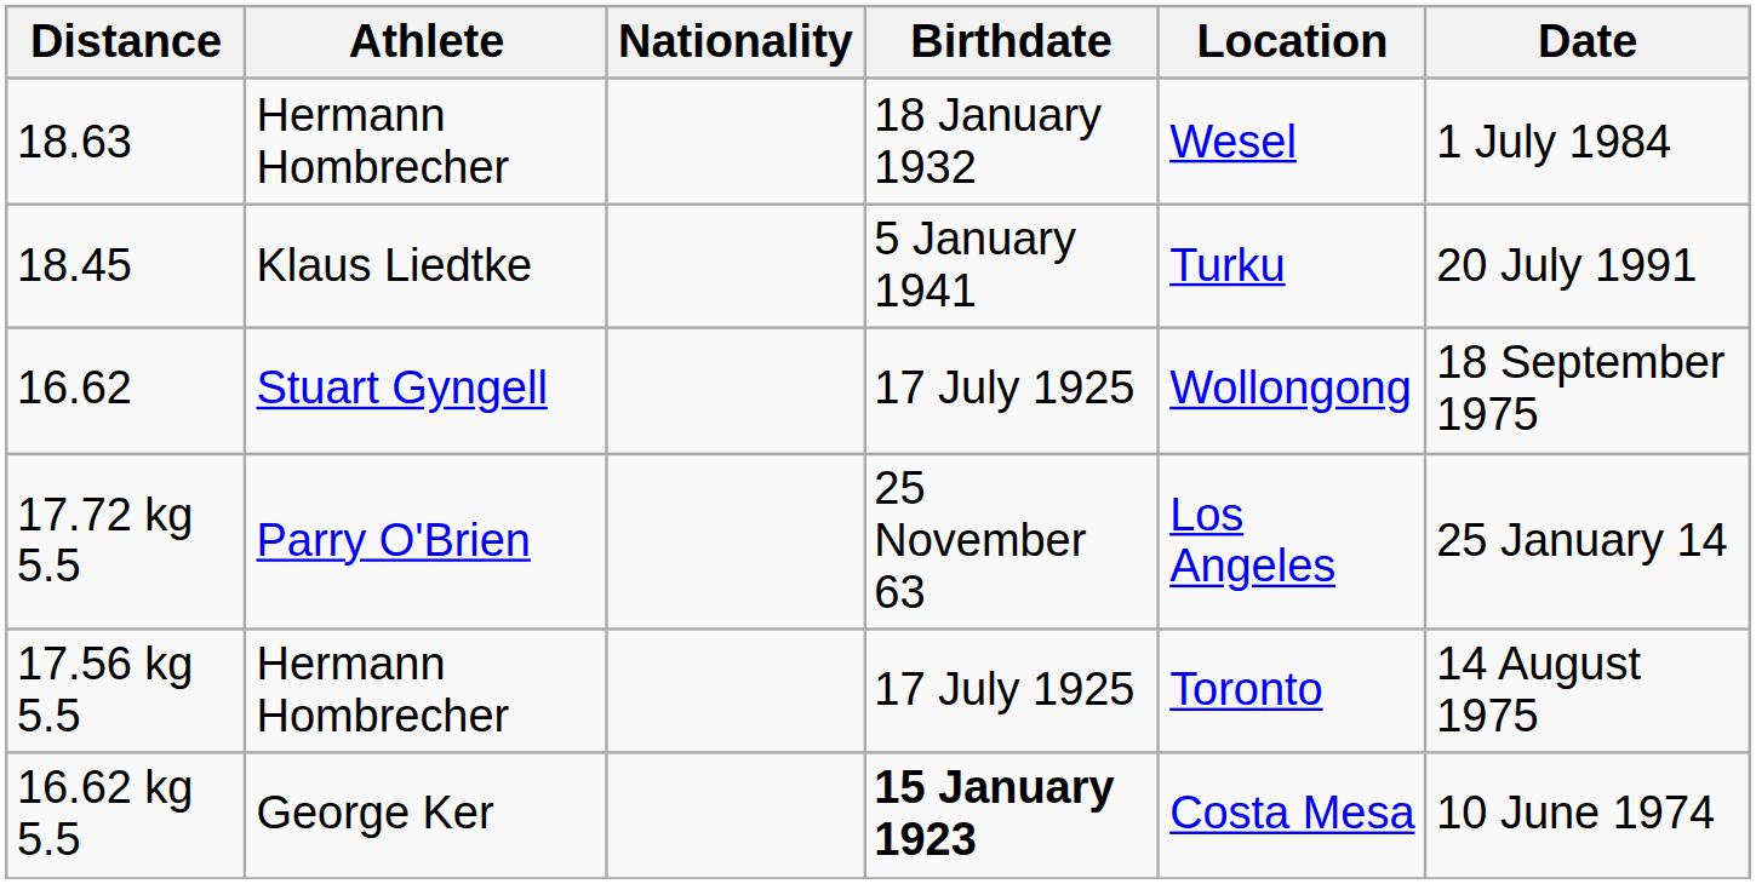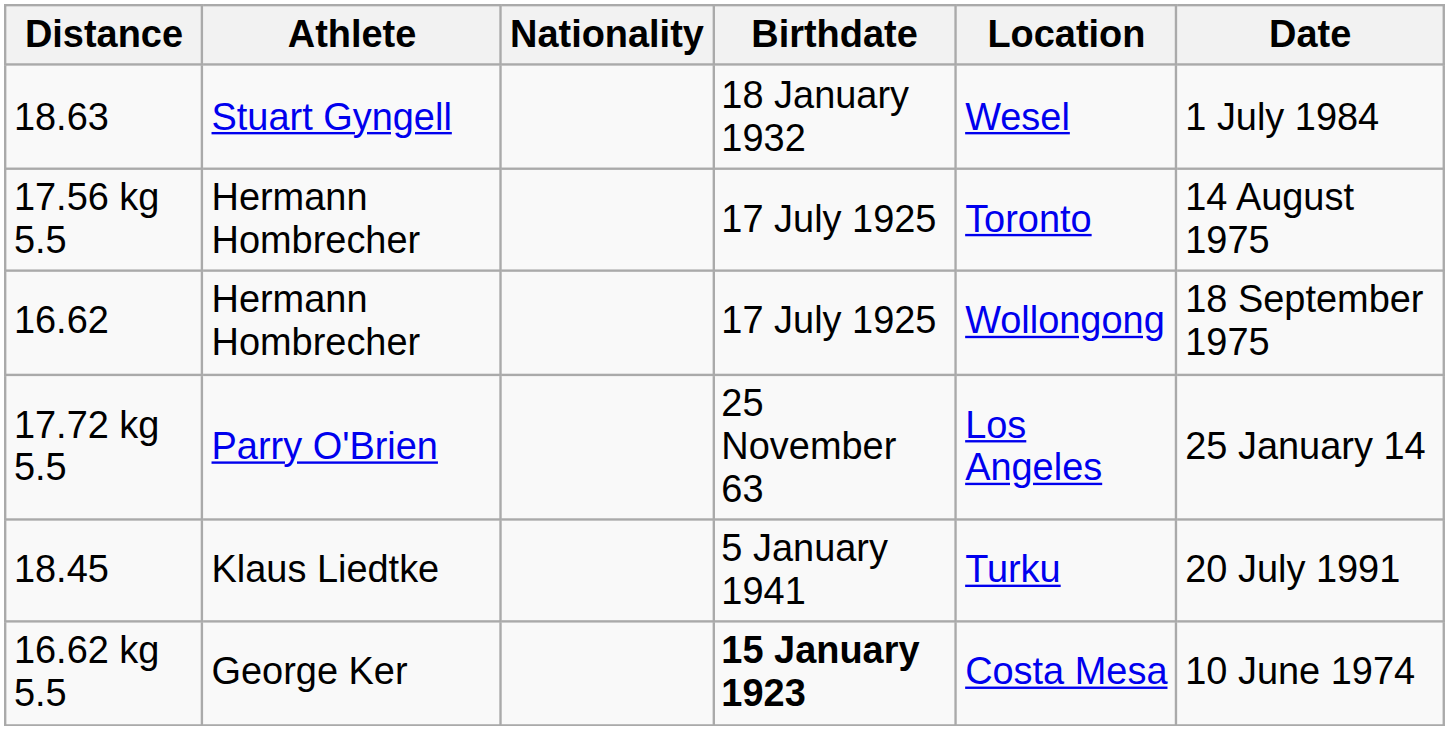18.63 | Athlete: Hermann Hombrecher -> Stuart Gyngell
rows swapped: 18.45 <-> 17.56 kg 5.5
16.62 | Athlete: Stuart Gyngell -> Hermann Hombrecher
